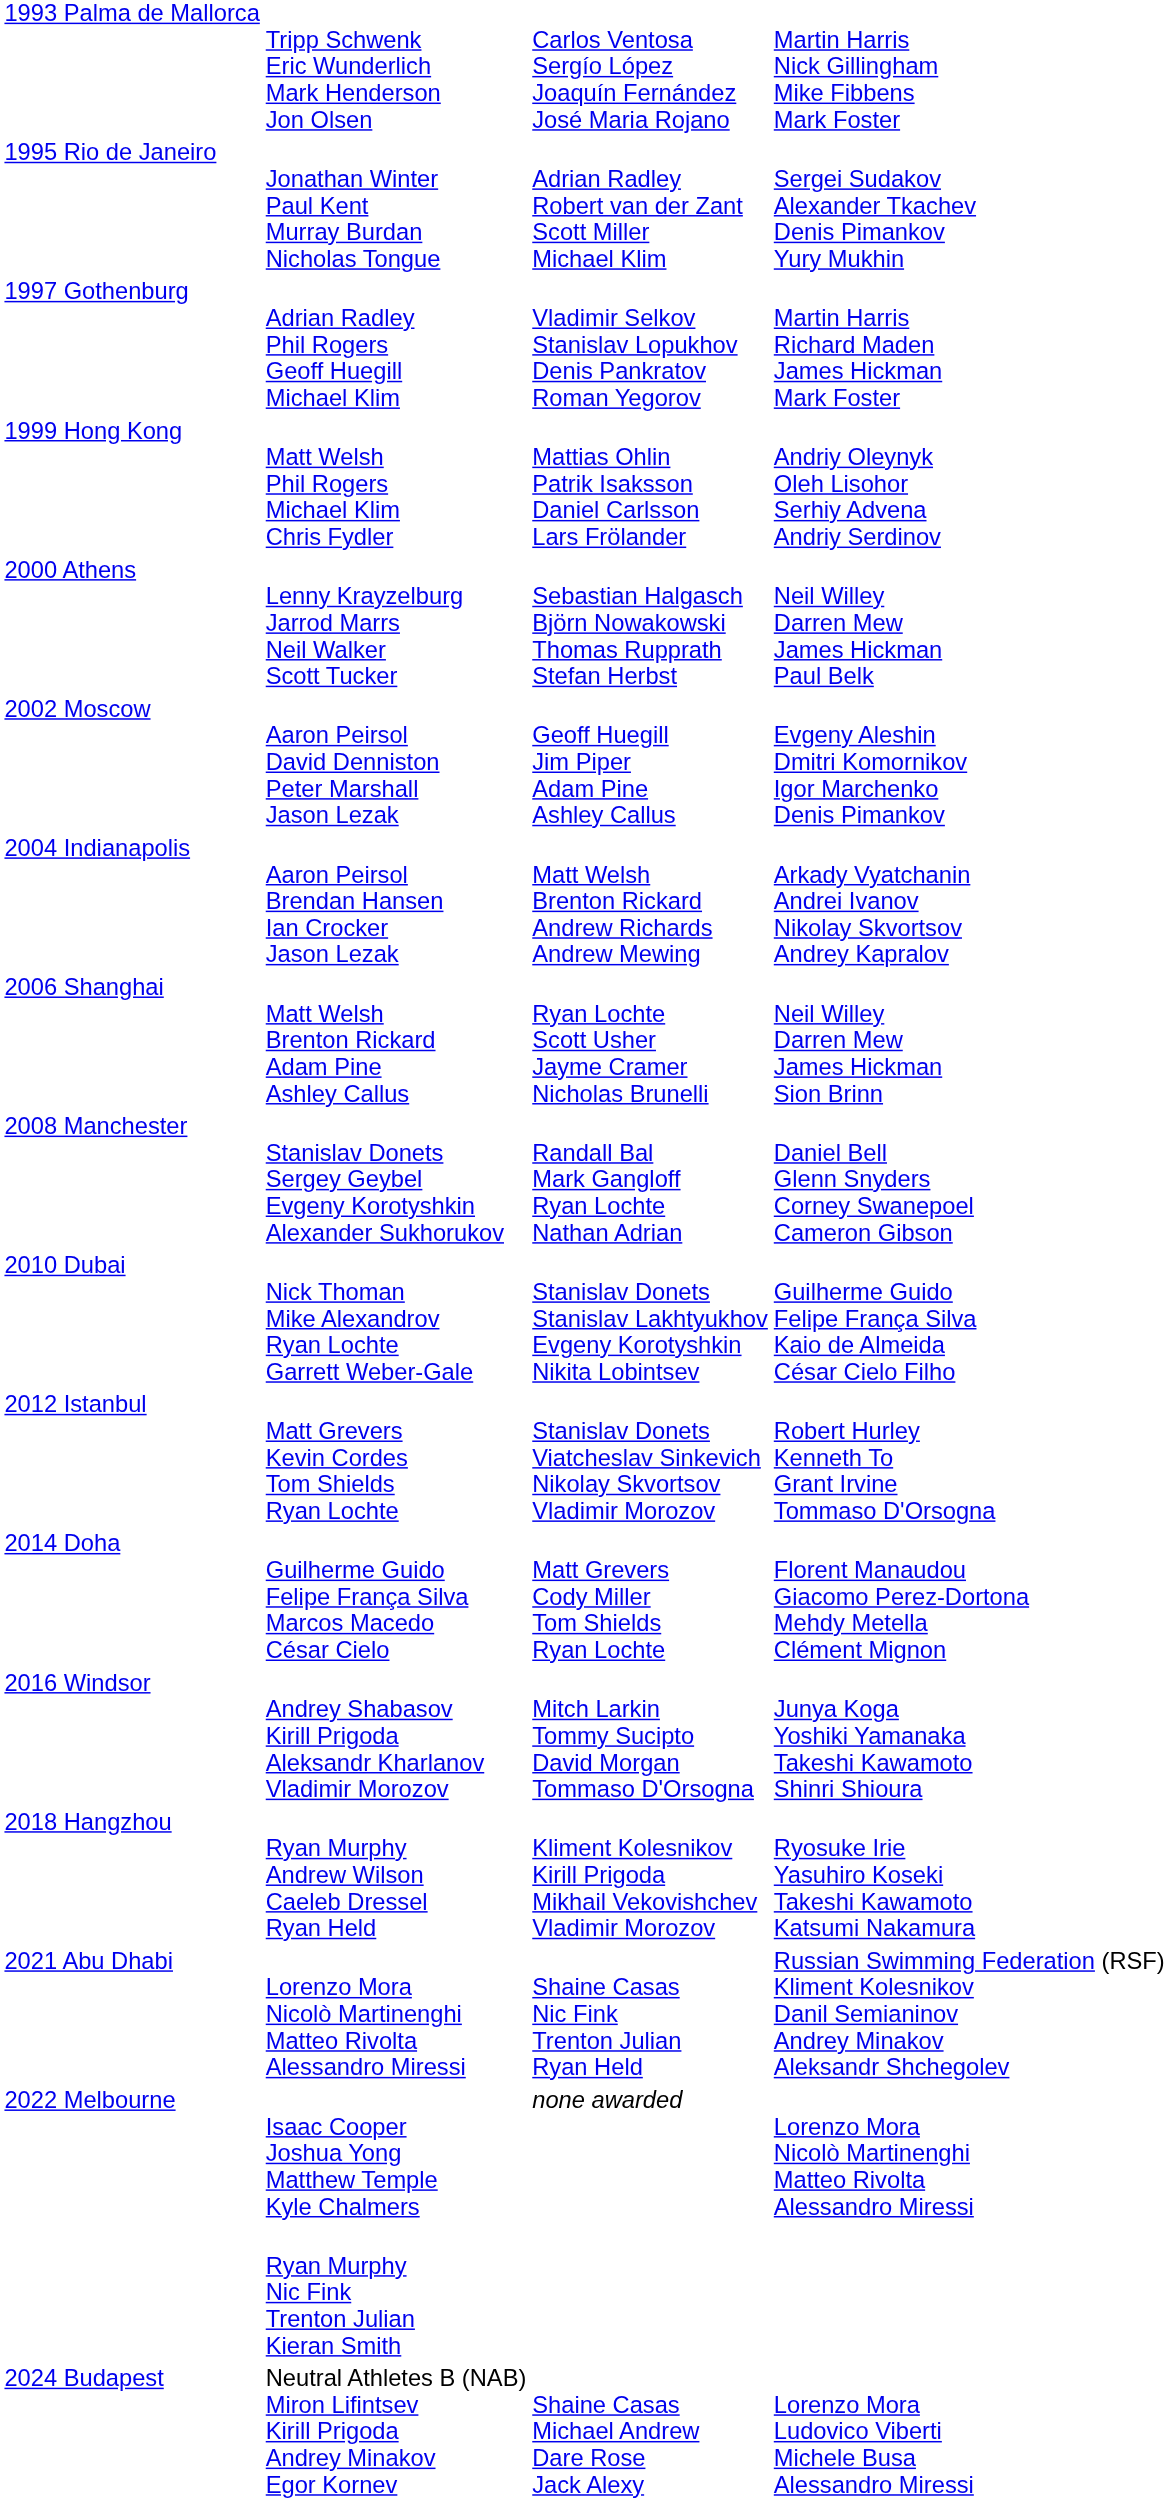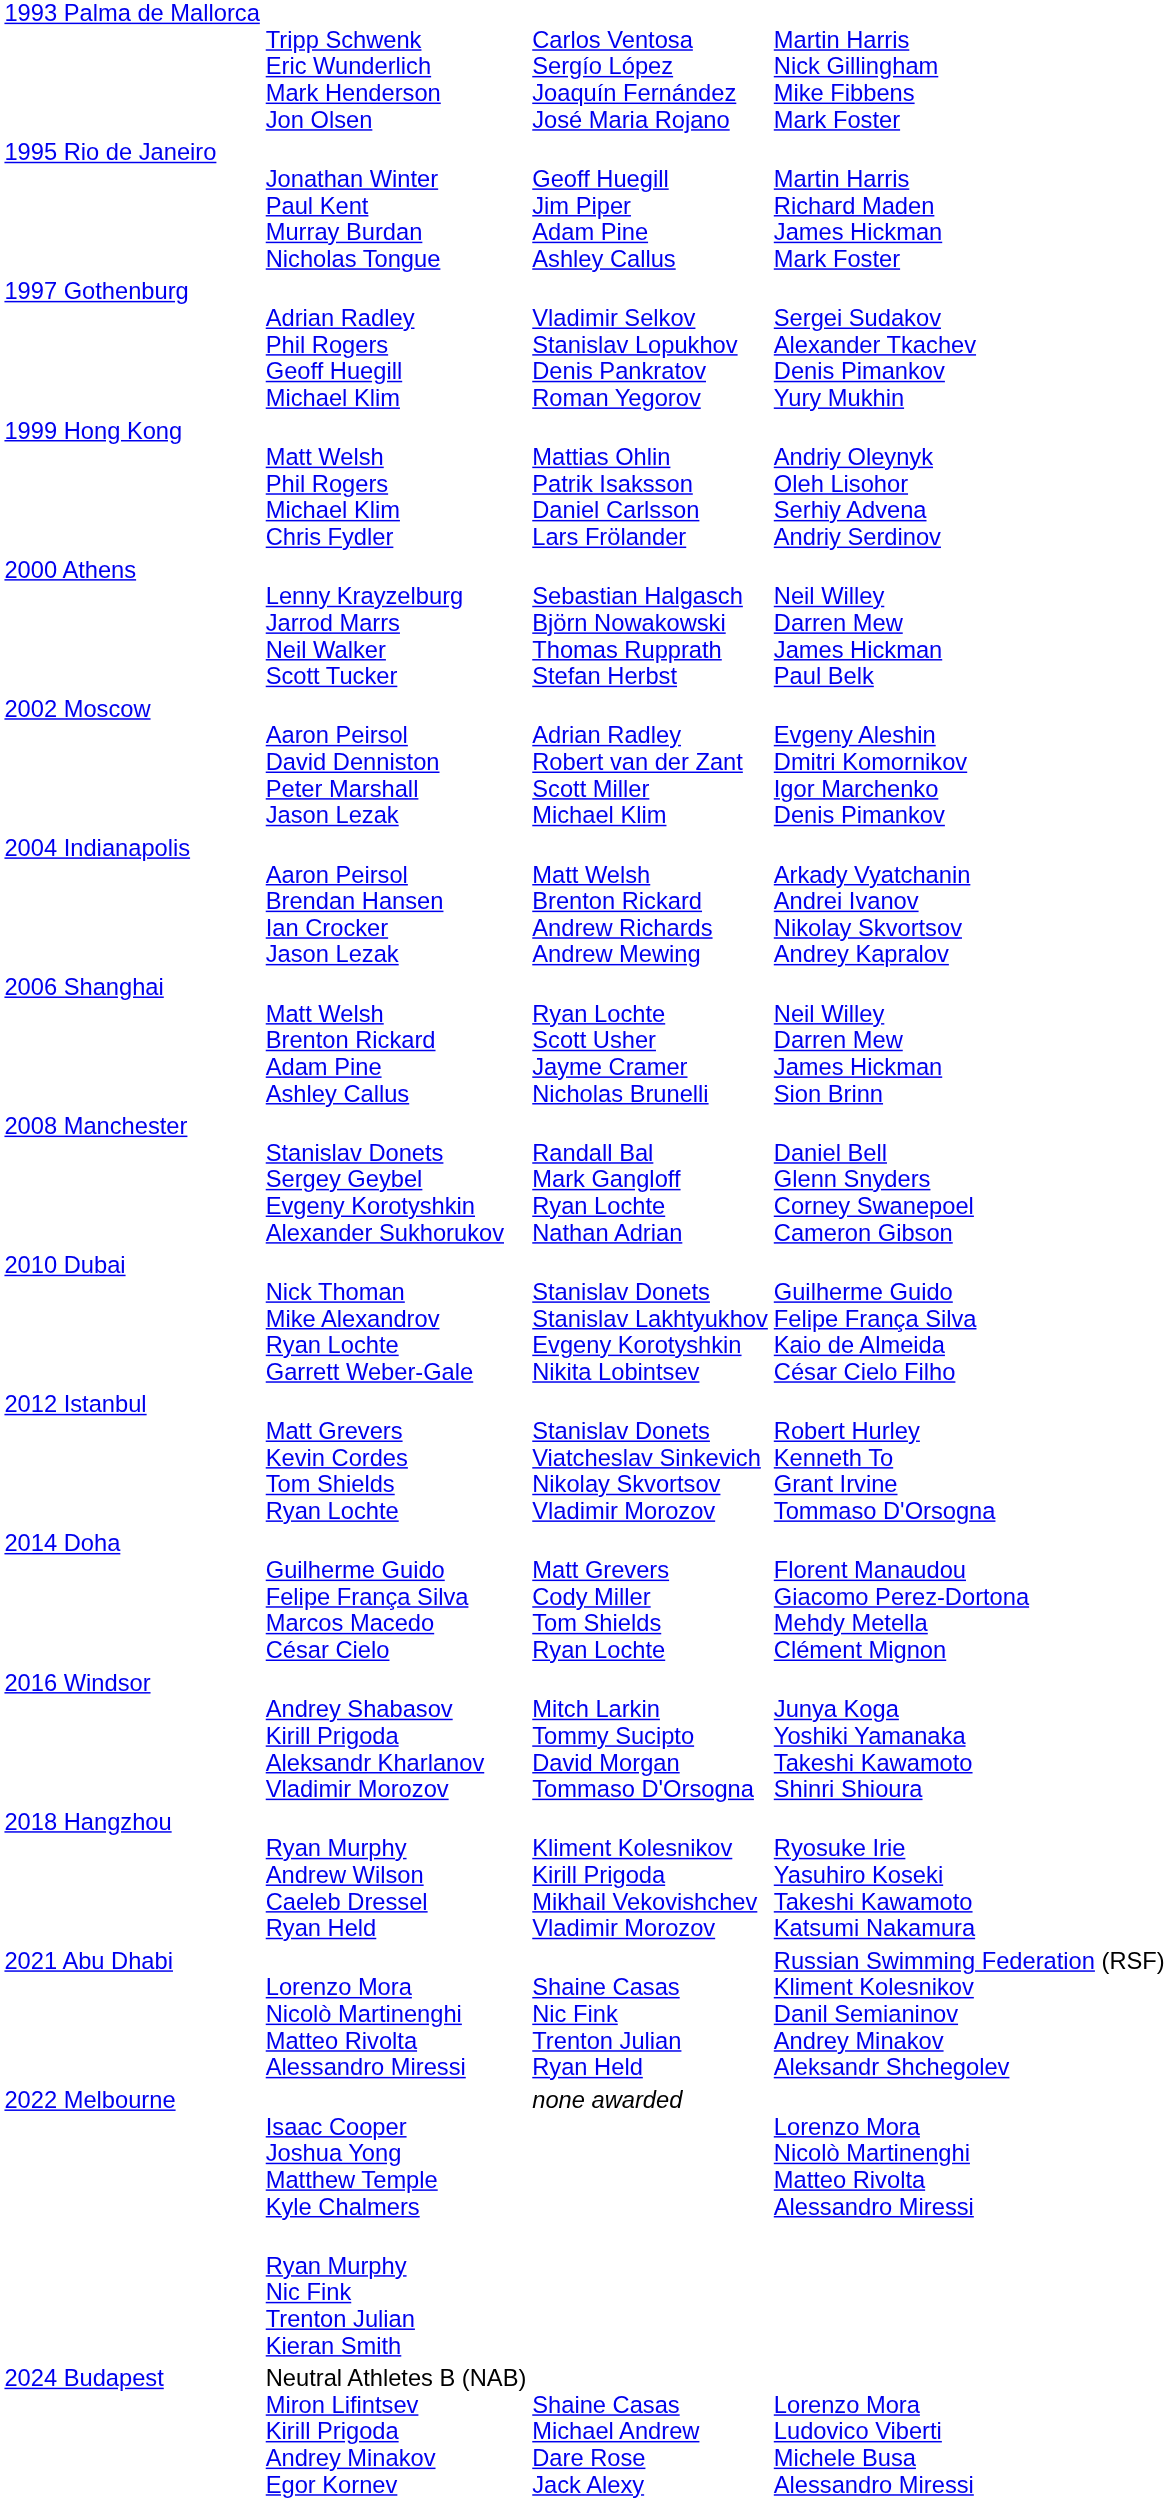Jonathan Winter Paul Kent Murray Burdan Nicholas Tongue | column 3: Adrian Radley Robert van der Zant Scott Miller Michael Klim -> Geoff Huegill Jim Piper Adam Pine Ashley Callus
Jonathan Winter Paul Kent Murray Burdan Nicholas Tongue | column 4: Sergei Sudakov Alexander Tkachev Denis Pimankov Yury Mukhin -> Martin Harris Richard Maden James Hickman Mark Foster
Adrian Radley Phil Rogers Geoff Huegill Michael Klim | column 4: Martin Harris Richard Maden James Hickman Mark Foster -> Sergei Sudakov Alexander Tkachev Denis Pimankov Yury Mukhin
Aaron Peirsol David Denniston Peter Marshall Jason Lezak | column 3: Geoff Huegill Jim Piper Adam Pine Ashley Callus -> Adrian Radley Robert van der Zant Scott Miller Michael Klim
